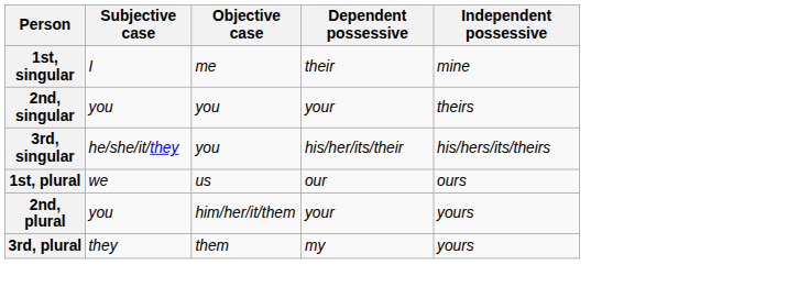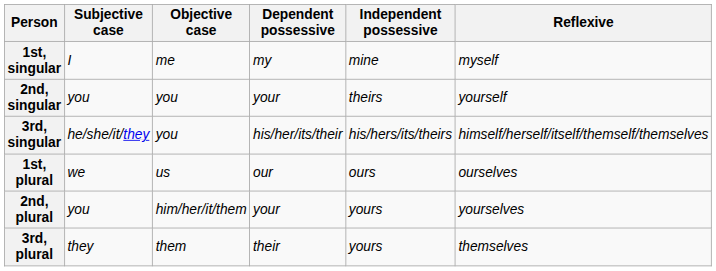+ column: Reflexive | myself | yourself | himself/herself/itself/themself/themselves | ourselves | yourselves | themselves
1st, singular | Dependent possessive: their -> my
3rd, plural | Dependent possessive: my -> their
